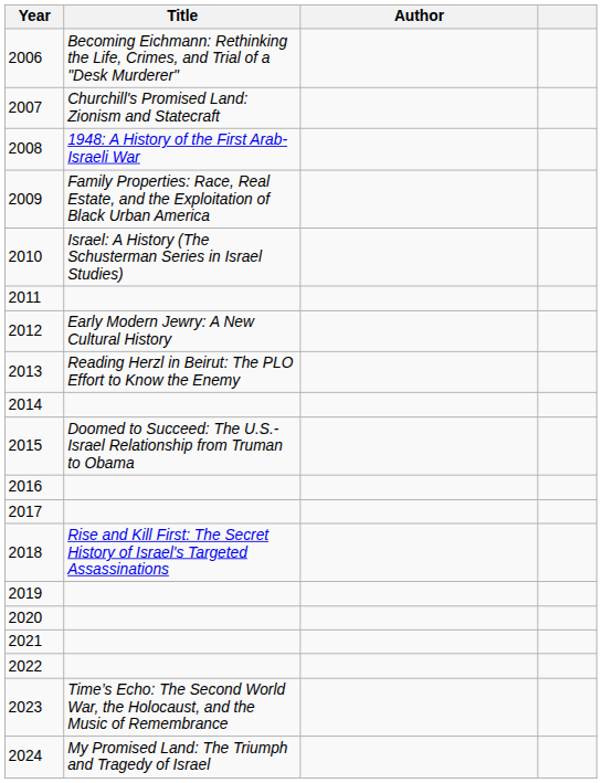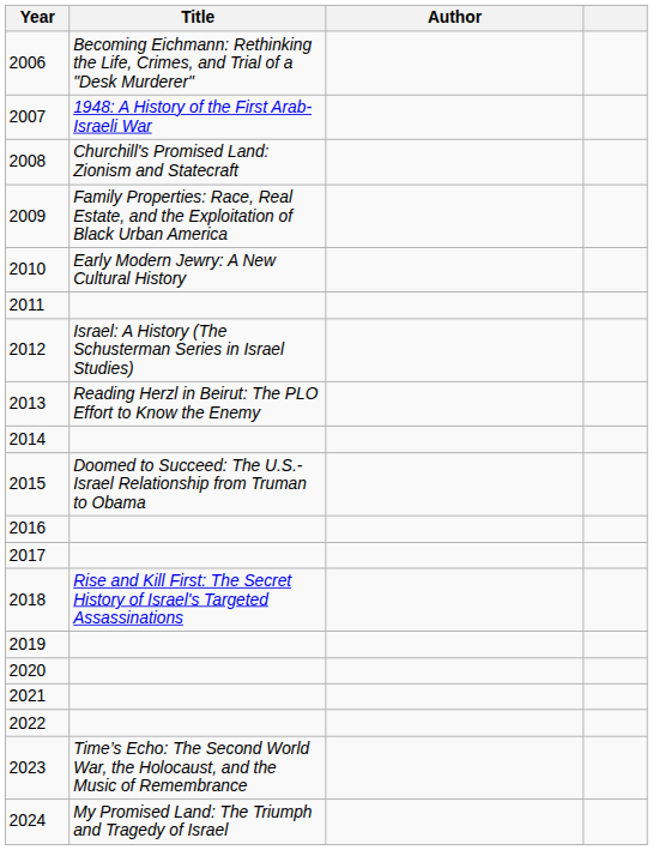2007 | Title: Churchill's Promised Land: Zionism and Statecraft -> 1948: A History of the First Arab-Israeli War
2008 | Title: 1948: A History of the First Arab-Israeli War -> Churchill's Promised Land: Zionism and Statecraft
2010 | Title: Israel: A History (The Schusterman Series in Israel Studies) -> Early Modern Jewry: A New Cultural History
2012 | Title: Early Modern Jewry: A New Cultural History -> Israel: A History (The Schusterman Series in Israel Studies)
